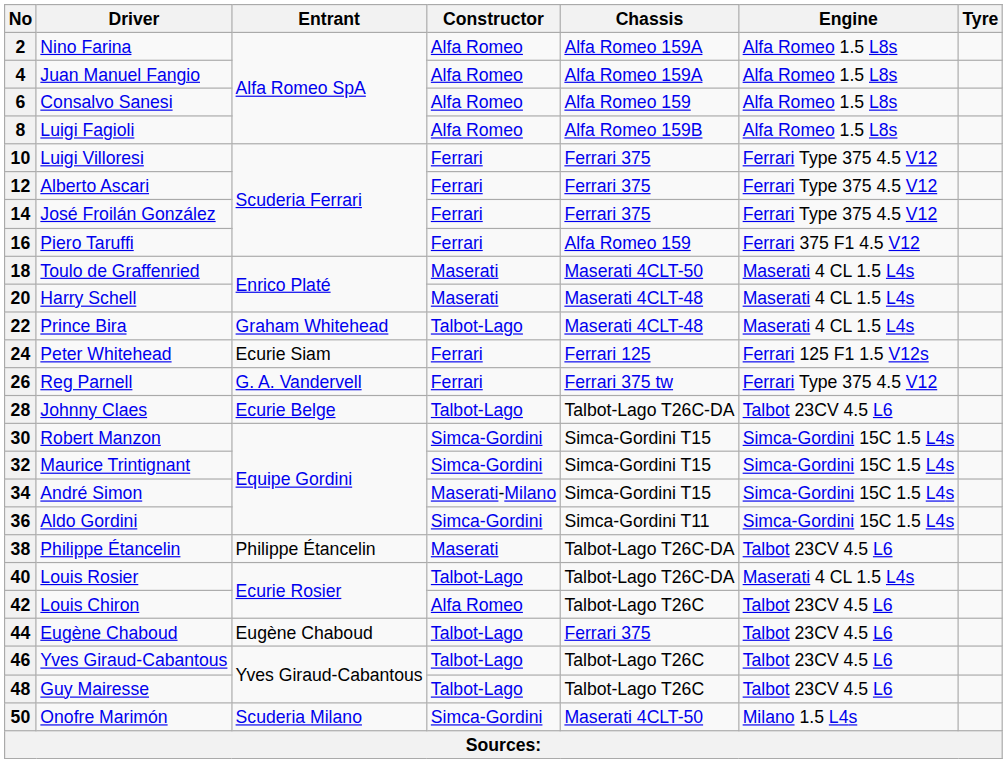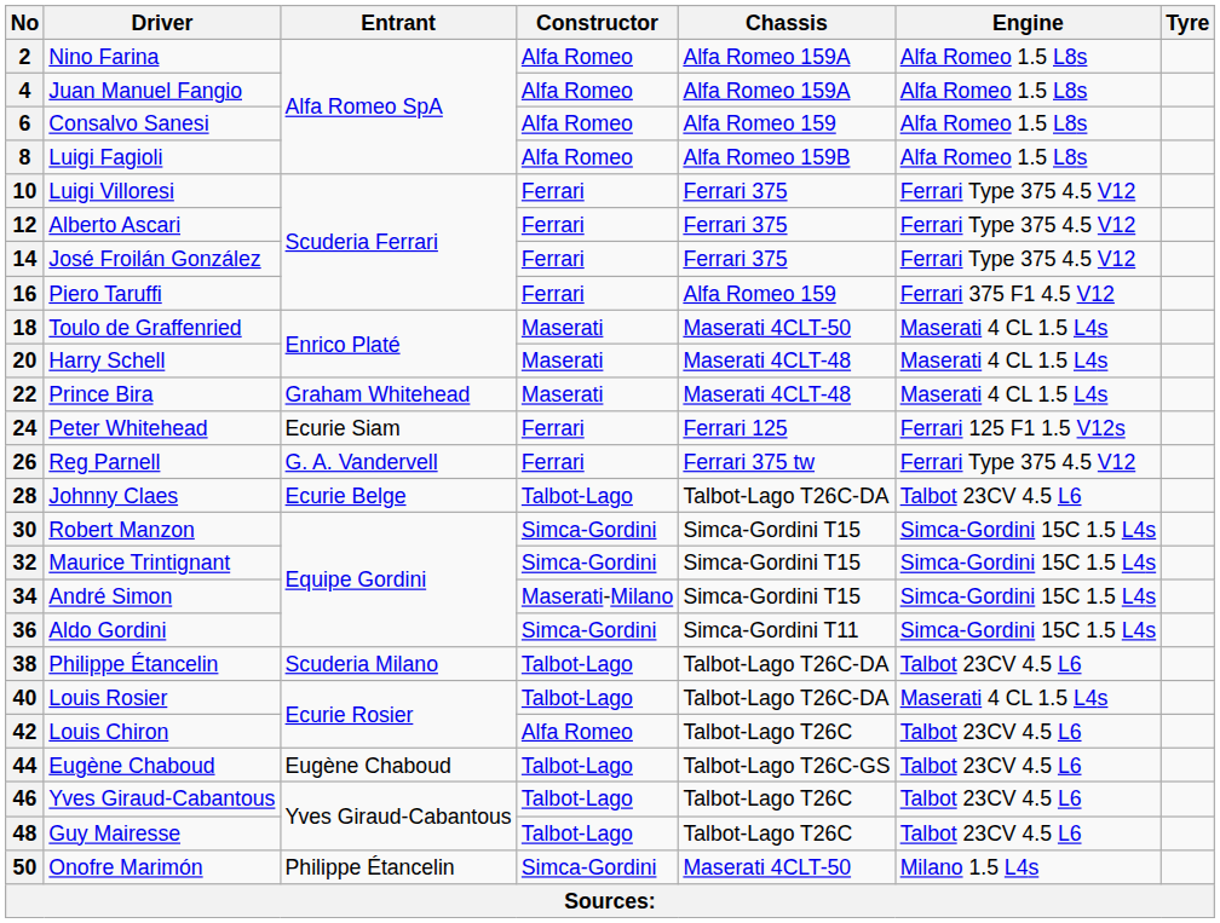22 | Constructor: Talbot-Lago -> Maserati
38 | Entrant: Philippe Étancelin -> Scuderia Milano
38 | Constructor: Maserati -> Talbot-Lago
44 | Chassis: Ferrari 375 -> Talbot-Lago T26C-GS
50 | Entrant: Scuderia Milano -> Philippe Étancelin
